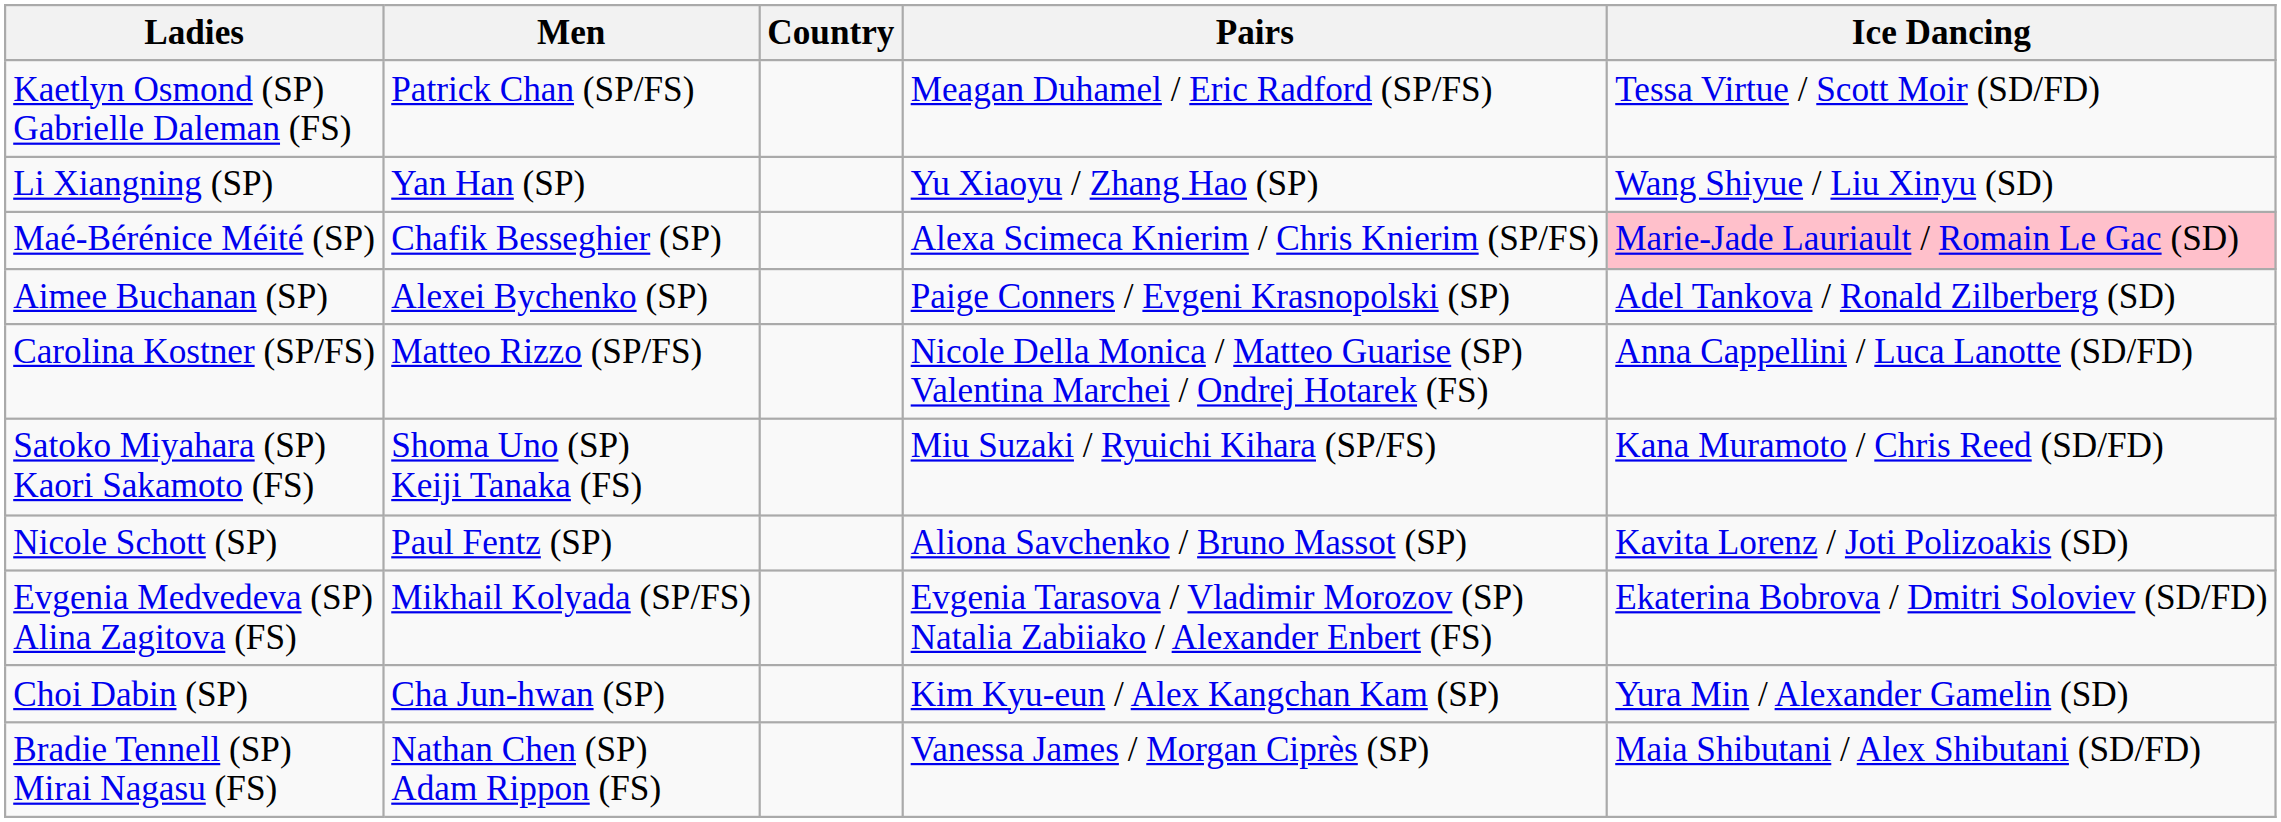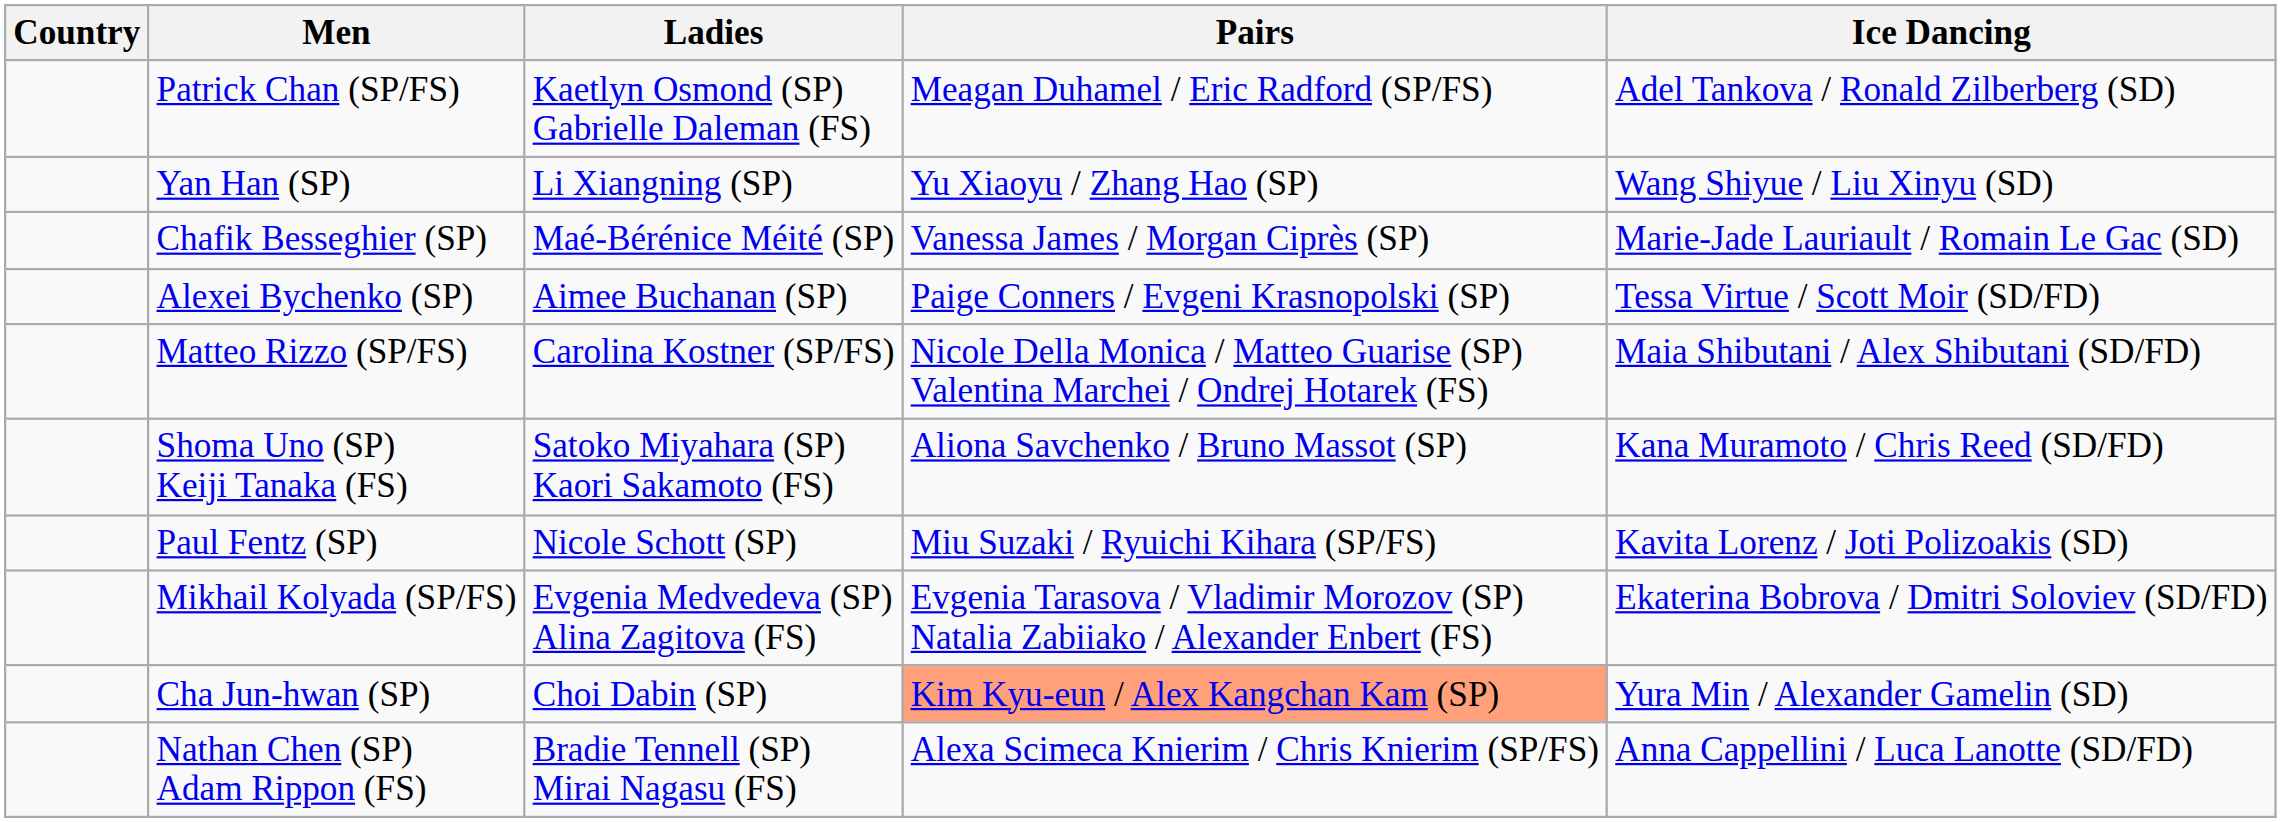columns swapped: Country <-> Ladies
Patrick Chan (SP/FS) | Ice Dancing: Tessa Virtue / Scott Moir (SD/FD) -> Adel Tankova / Ronald Zilberberg (SD)
Chafik Besseghier (SP) | Pairs: Alexa Scimeca Knierim / Chris Knierim (SP/FS) -> Vanessa James / Morgan Ciprès (SP)
Chafik Besseghier (SP) | Ice Dancing: pink background -> no background
Alexei Bychenko (SP) | Ice Dancing: Adel Tankova / Ronald Zilberberg (SD) -> Tessa Virtue / Scott Moir (SD/FD)
Matteo Rizzo (SP/FS) | Ice Dancing: Anna Cappellini / Luca Lanotte (SD/FD) -> Maia Shibutani / Alex Shibutani (SD/FD)
Shoma Uno (SP) Keiji Tanaka (FS) | Pairs: Miu Suzaki / Ryuichi Kihara (SP/FS) -> Aliona Savchenko / Bruno Massot (SP)
Paul Fentz (SP) | Pairs: Aliona Savchenko / Bruno Massot (SP) -> Miu Suzaki / Ryuichi Kihara (SP/FS)
Cha Jun-hwan (SP) | Pairs: no background -> lightsalmon background
Nathan Chen (SP) Adam Rippon (FS) | Pairs: Vanessa James / Morgan Ciprès (SP) -> Alexa Scimeca Knierim / Chris Knierim (SP/FS)
Nathan Chen (SP) Adam Rippon (FS) | Ice Dancing: Maia Shibutani / Alex Shibutani (SD/FD) -> Anna Cappellini / Luca Lanotte (SD/FD)
